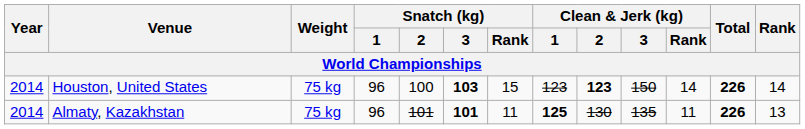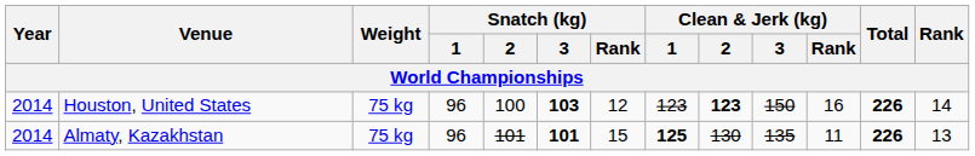Houston, United States | Snatch (kg) / Rank: 15 -> 12
Houston, United States | Clean & Jerk (kg) / Rank: 14 -> 16
Almaty, Kazakhstan | Snatch (kg) / Rank: 11 -> 15
